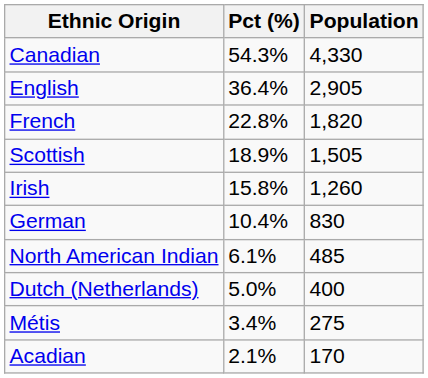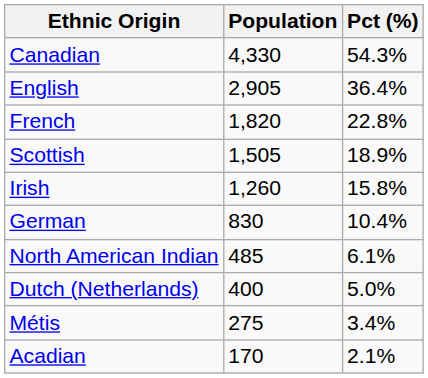columns swapped: Population <-> Pct (%)
